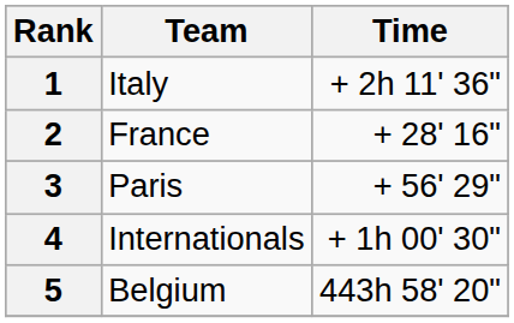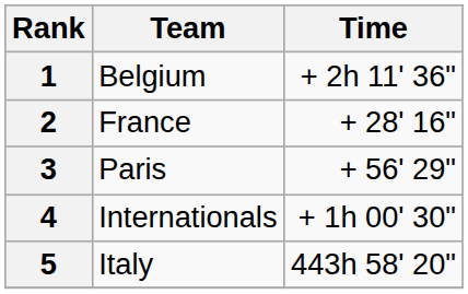1 | Team: Italy -> Belgium
5 | Team: Belgium -> Italy
